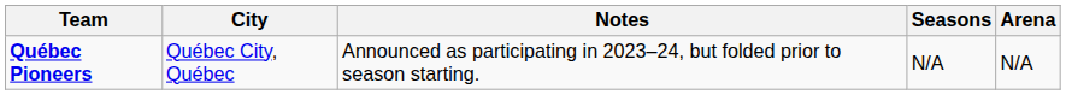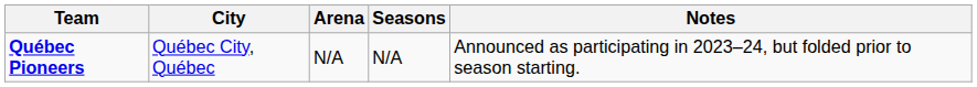columns swapped: Arena <-> Notes
